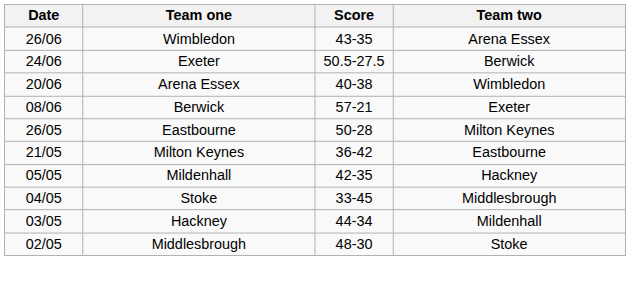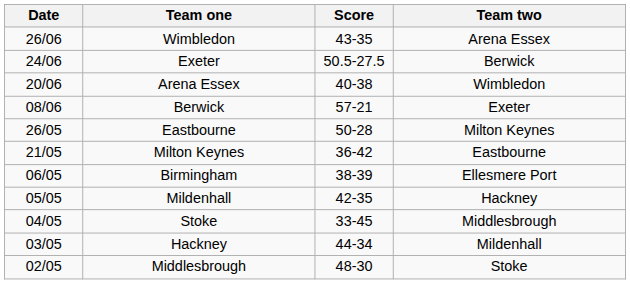+ row: 06/05 | Birmingham | 38-39 | Ellesmere Port
